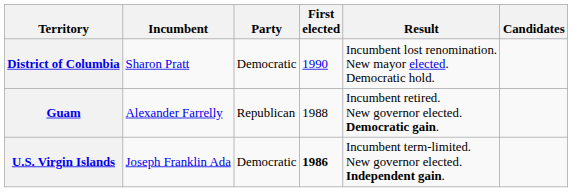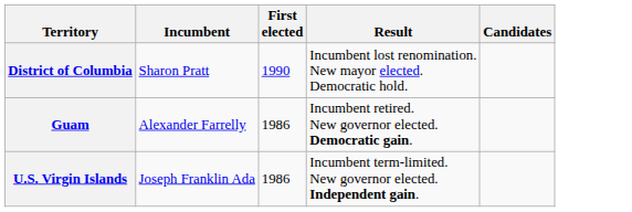- column: Party | Democratic | Republican | Democratic
Guam | First elected: 1988 -> 1986
U.S. Virgin Islands | First elected: bold -> normal
